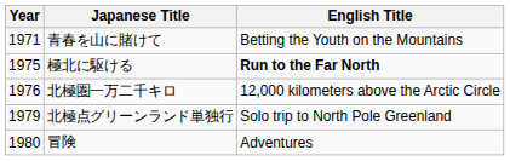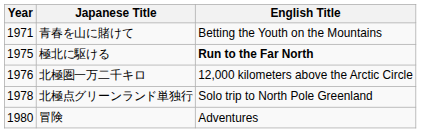北極点グリーンランド単独行 | Year: 1979 -> 1978
